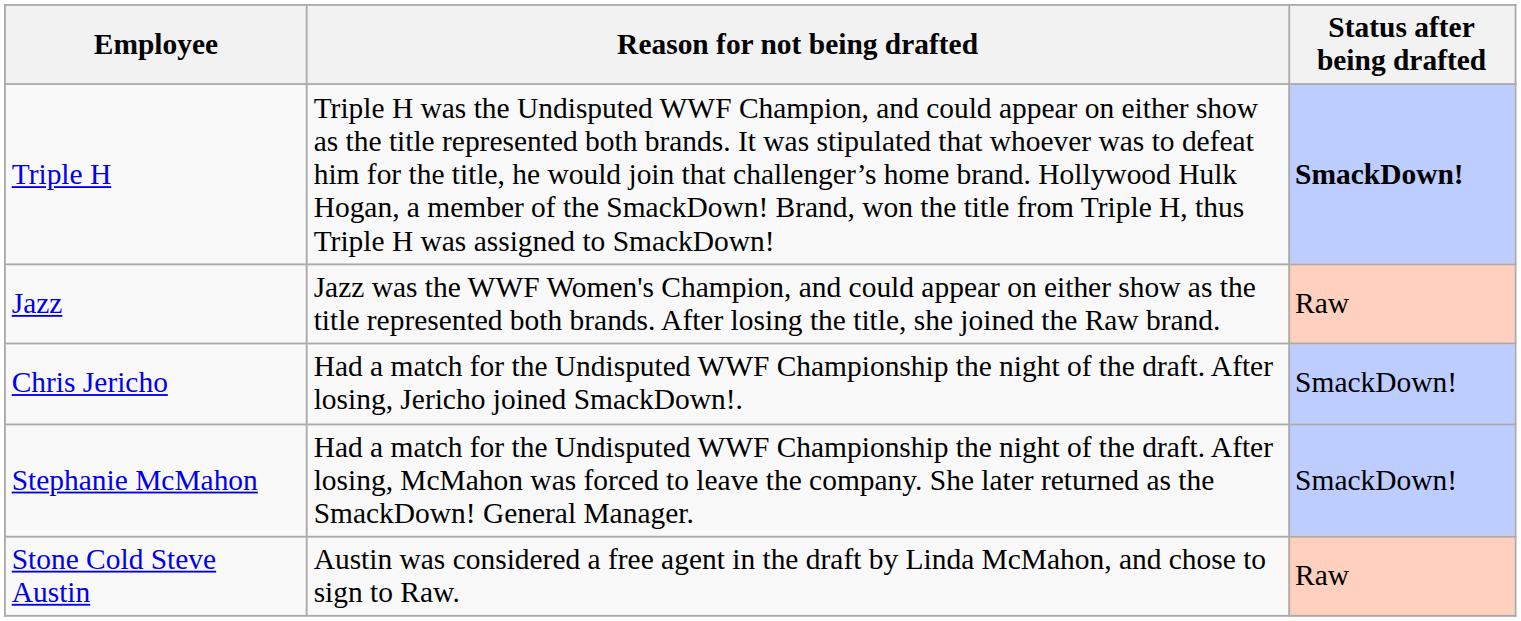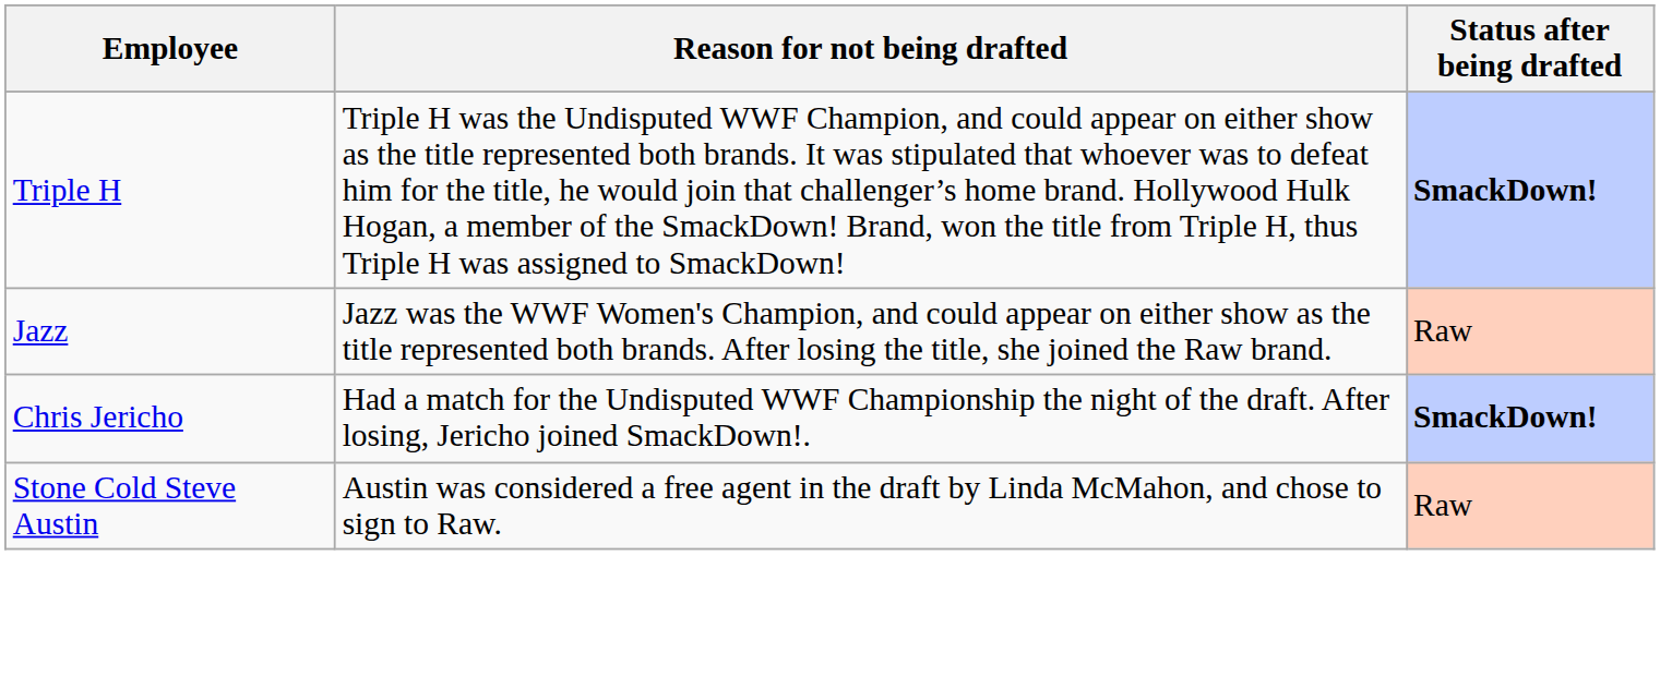Chris Jericho | Status after being drafted: normal -> bold
- row: Stephanie McMahon | Had a match for the Undisputed WWF Championship the night of the draft. After losing, McMahon was forced to leave the company. She later returned as the SmackDown! General Manager. | SmackDown!
